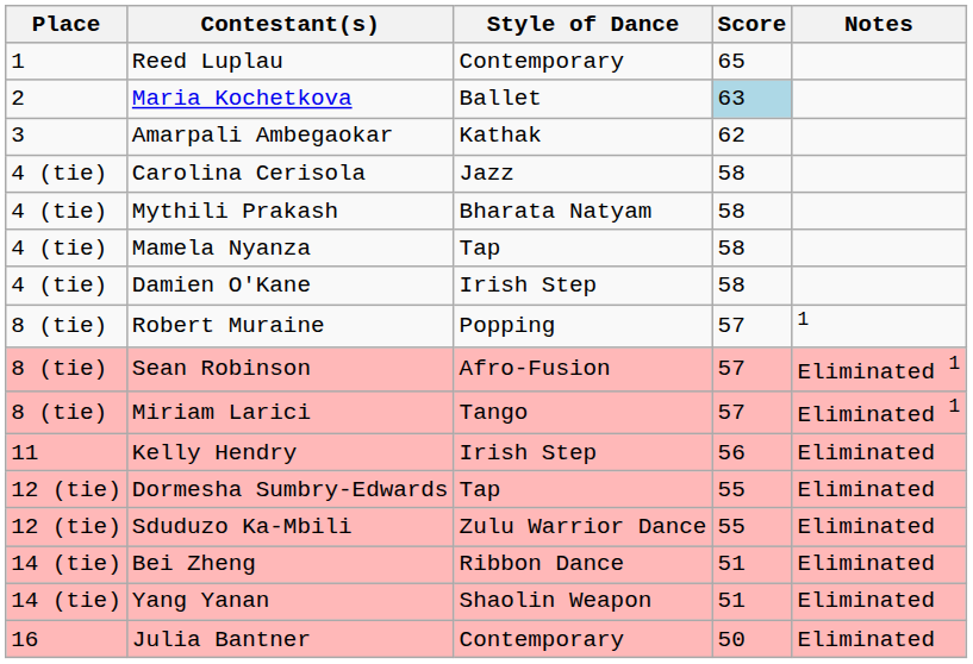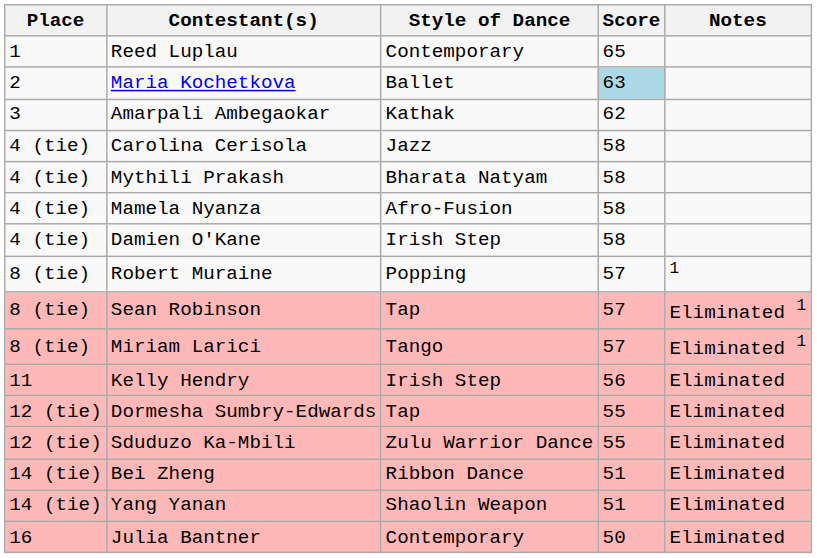Mamela Nyanza | Style of Dance: Tap -> Afro-Fusion
Sean Robinson | Style of Dance: Afro-Fusion -> Tap
